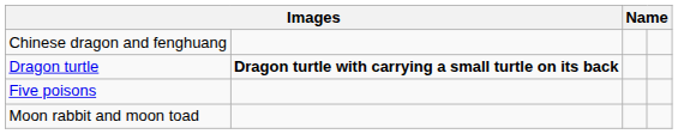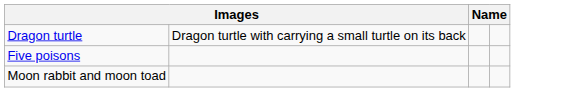- row: Chinese dragon and fenghuang
Dragon turtle | column 2: bold -> normal
